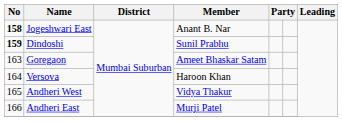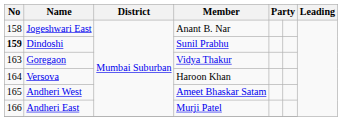Jogeshwari East | No: bold -> normal
Goregaon | Member: Ameet Bhaskar Satam -> Vidya Thakur
Andheri West | Member: Vidya Thakur -> Ameet Bhaskar Satam
